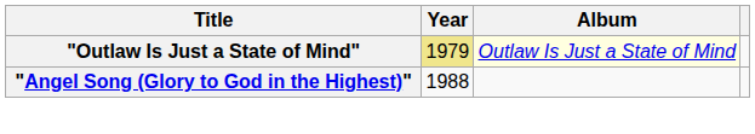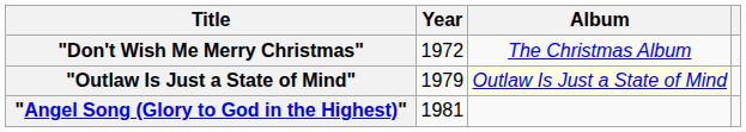+ row: "Don't Wish Me Merry Christmas" | 1972 | The Christmas Album
"Outlaw Is Just a State of Mind" | Year: khaki background -> no background
"Angel Song (Glory to God in the Highest)" | Year: 1988 -> 1981
